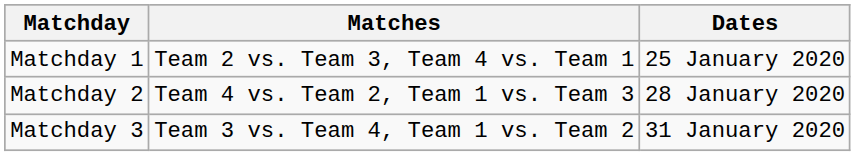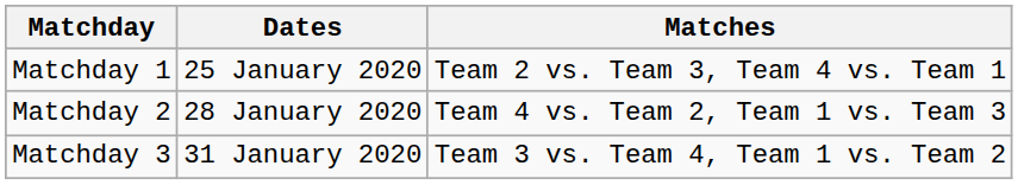columns swapped: Dates <-> Matches
